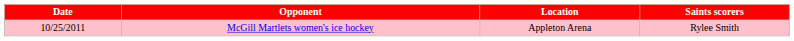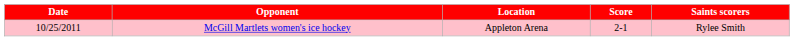+ column: Score | 2-1
